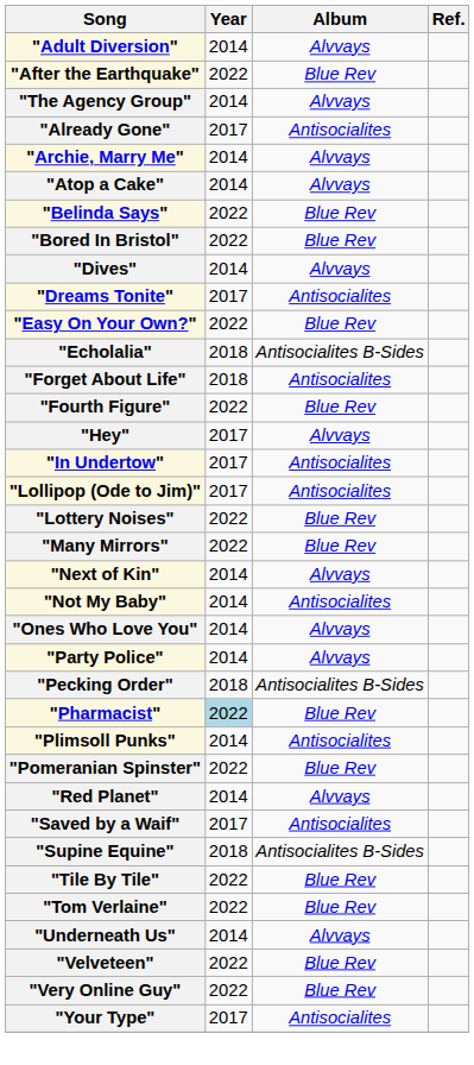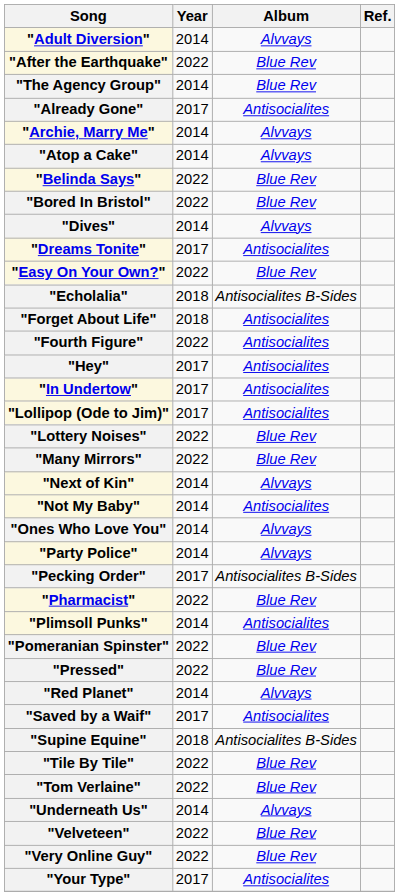"The Agency Group" | Album: Alvvays -> Blue Rev
"Fourth Figure" | Album: Blue Rev -> Antisocialites
"Hey" | Album: Alvvays -> Antisocialites
"Pecking Order" | Year: 2018 -> 2017
"Pharmacist" | Year: lightblue background -> no background
+ row: "Pressed" | 2022 | Blue Rev
